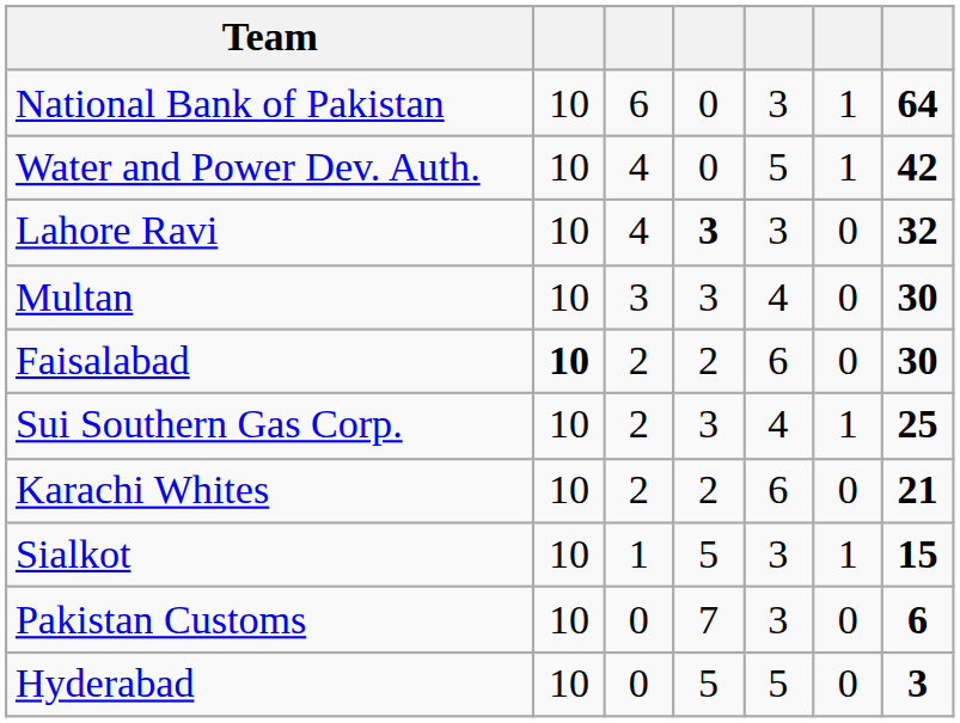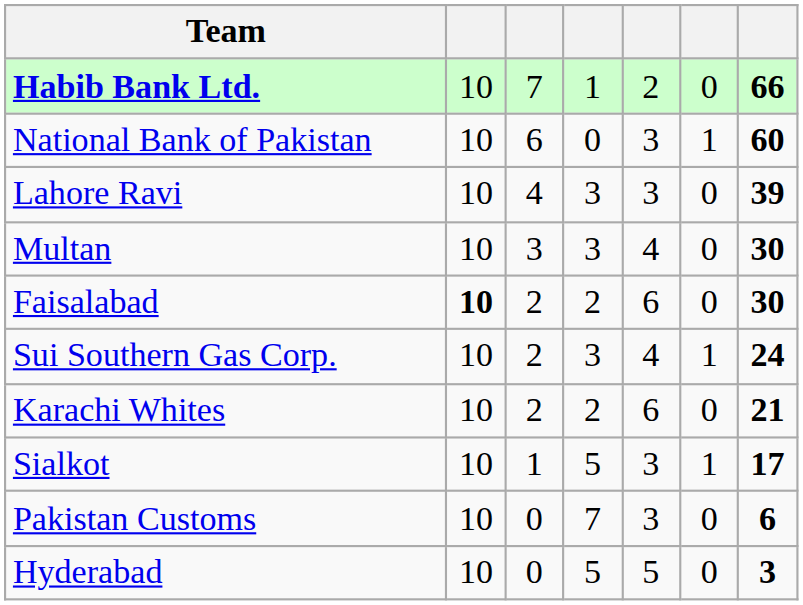+ row: Habib Bank Ltd. | 10 | 7 | 1 | 2 | 0 | 66
National Bank of Pakistan | column 7: 64 -> 60
- row: Water and Power Dev. Auth. | 10 | 4 | 0 | 5 | 1 | 42
Lahore Ravi | column 4: bold -> normal
Lahore Ravi | column 7: 32 -> 39
Sui Southern Gas Corp. | column 7: 25 -> 24
Sialkot | column 7: 15 -> 17
